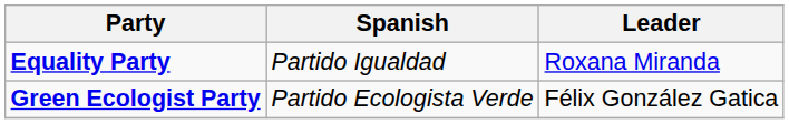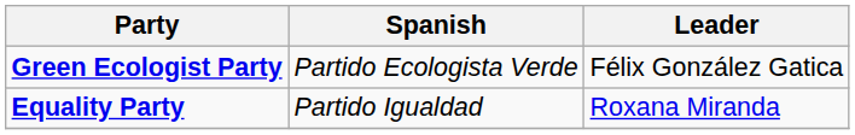rows swapped: Equality Party <-> Green Ecologist Party
